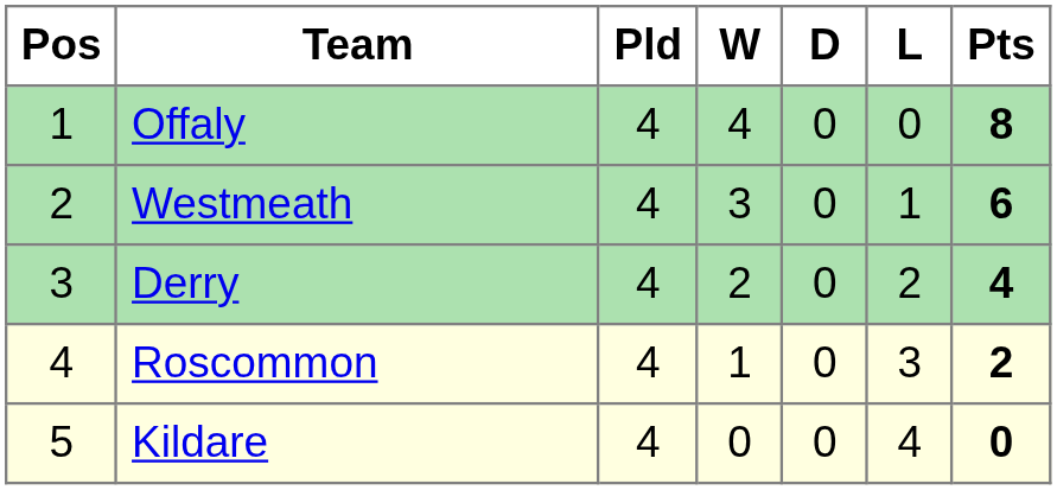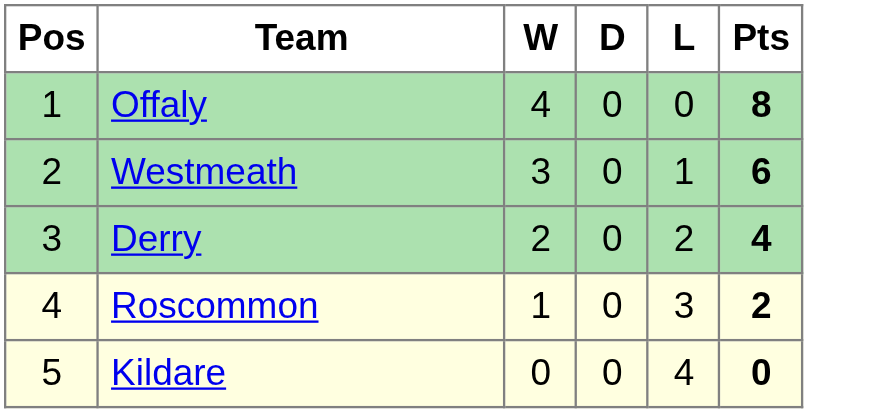- column: Pld | 4 | 4 | 4 | 4 | 4
